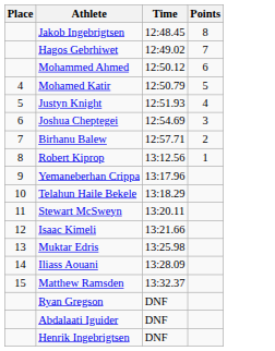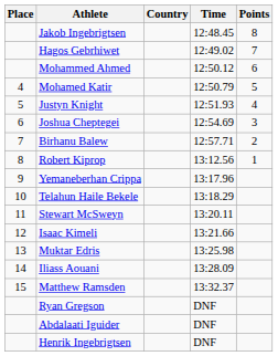+ column: Country
